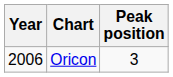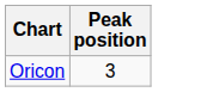- column: Year | 2006
